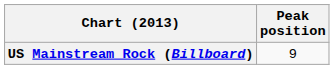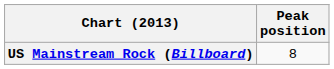US Mainstream Rock (Billboard) | Peak position: 9 -> 8
